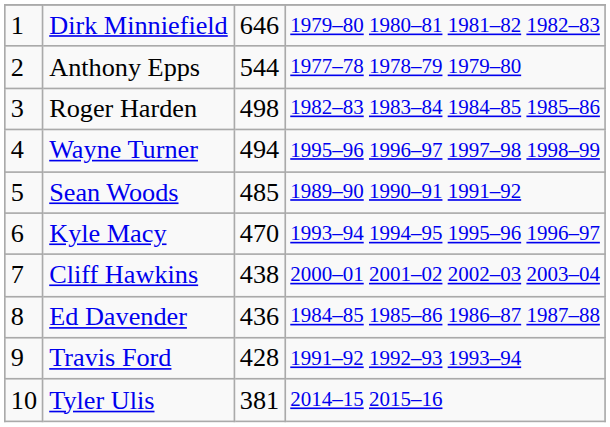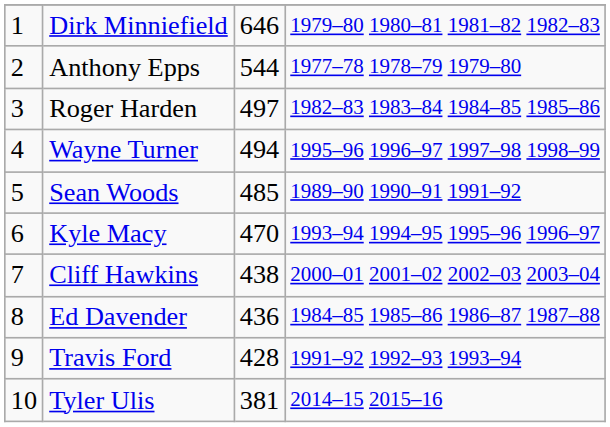Roger Harden | column 3: 498 -> 497
